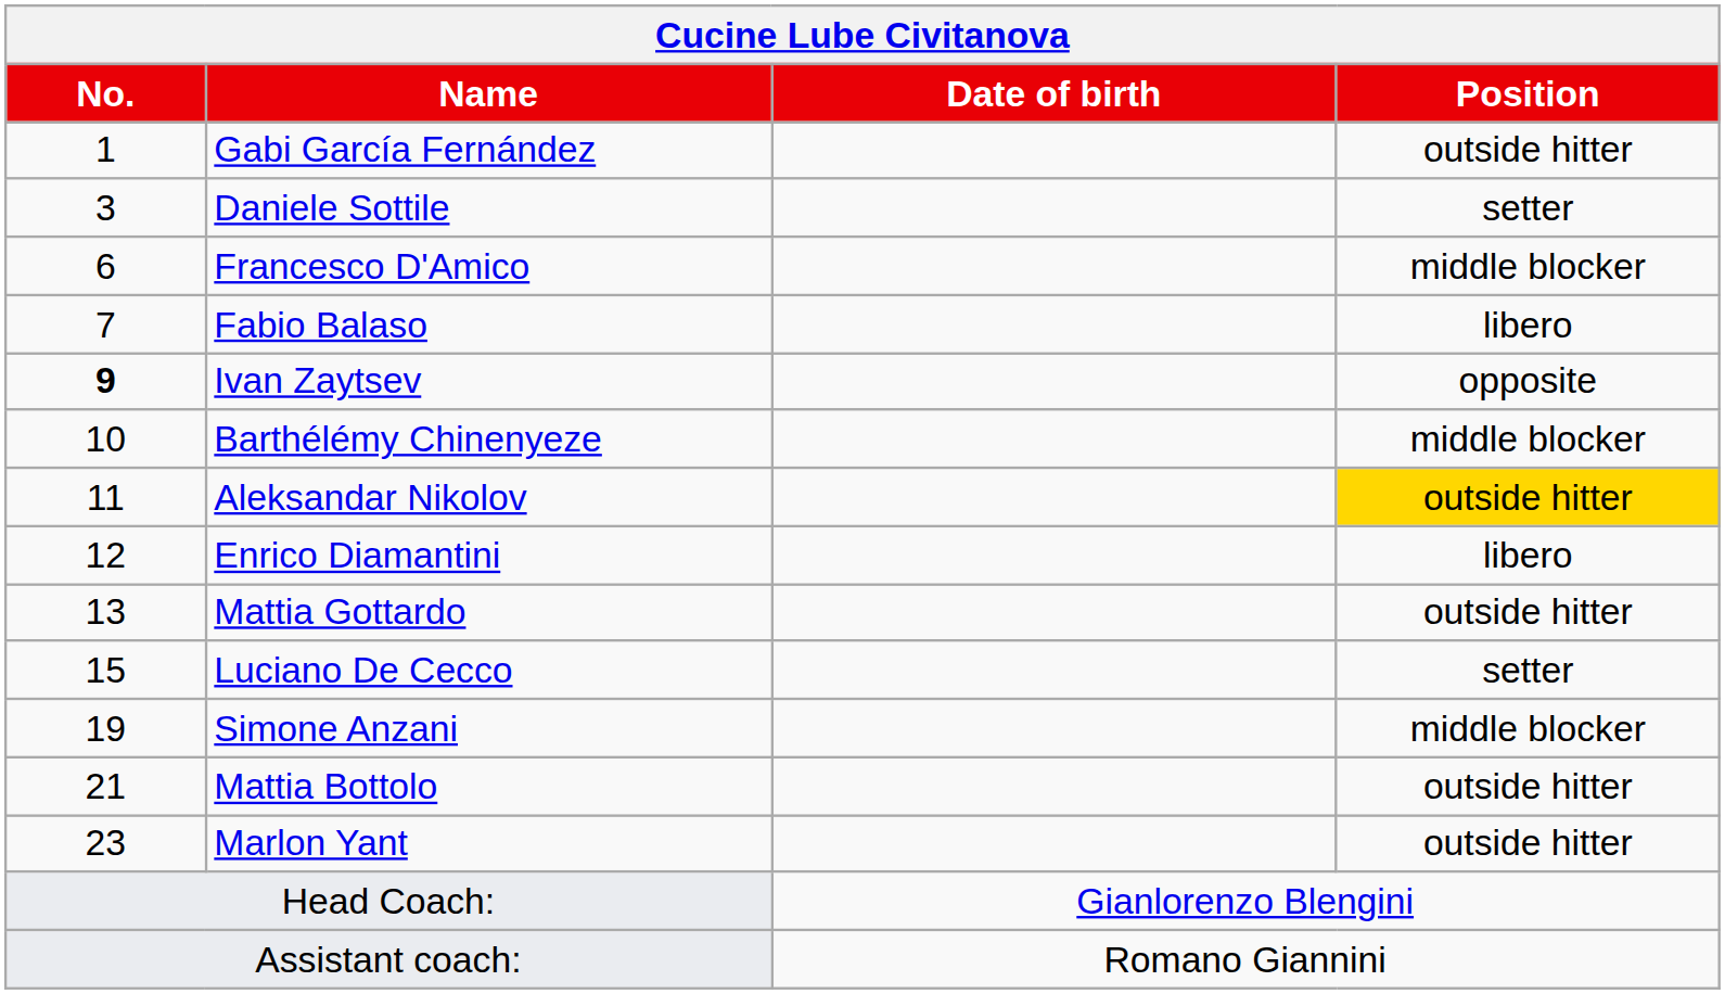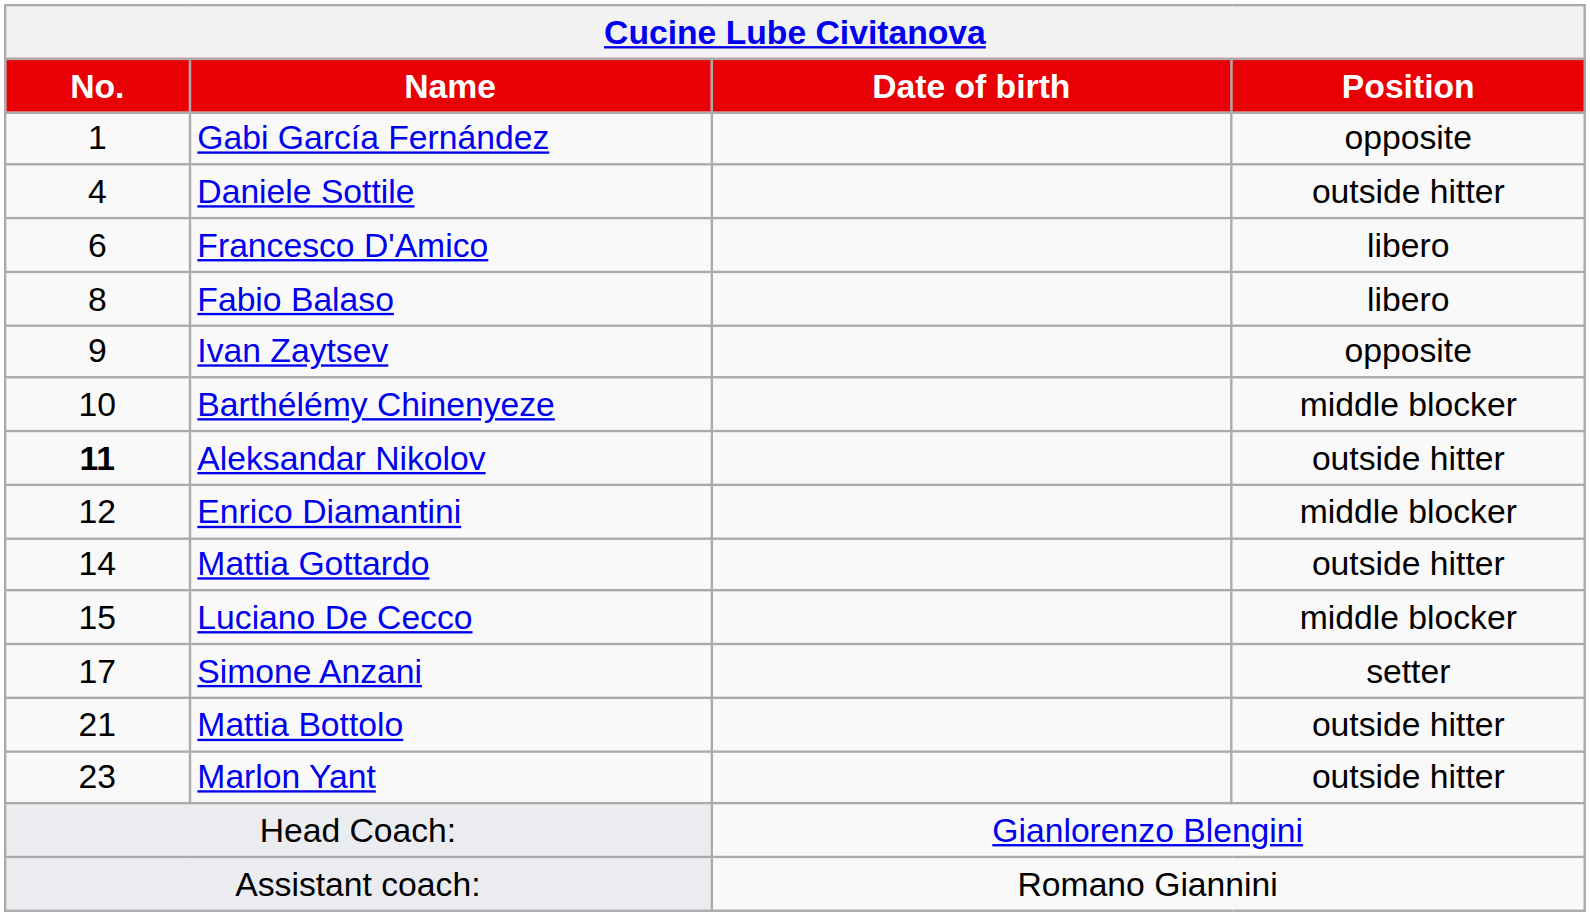Gabi García Fernández | Position: outside hitter -> opposite
Daniele Sottile | No.: 3 -> 4
Daniele Sottile | Position: setter -> outside hitter
Francesco D'Amico | Position: middle blocker -> libero
Fabio Balaso | No.: 7 -> 8
Ivan Zaytsev | No.: bold -> normal
Aleksandar Nikolov | No.: normal -> bold
Aleksandar Nikolov | Position: gold background -> no background
Enrico Diamantini | Position: libero -> middle blocker
Mattia Gottardo | No.: 13 -> 14
Luciano De Cecco | Position: setter -> middle blocker
Simone Anzani | No.: 19 -> 17
Simone Anzani | Position: middle blocker -> setter
